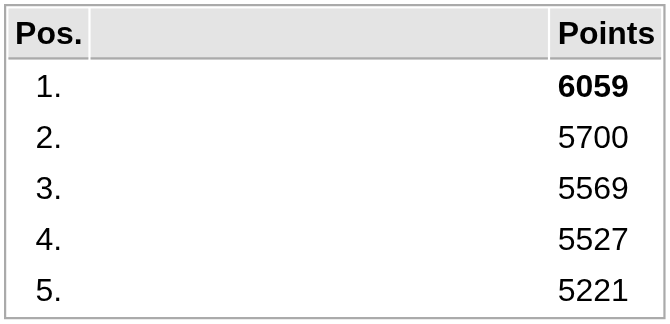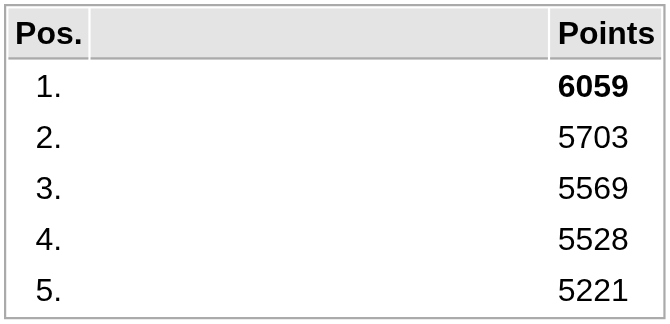2. | Points: 5700 -> 5703
4. | Points: 5527 -> 5528
